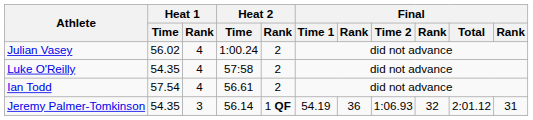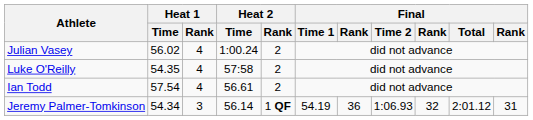Jeremy Palmer-Tomkinson | Heat 1 / Time: 54.35 -> 54.34
